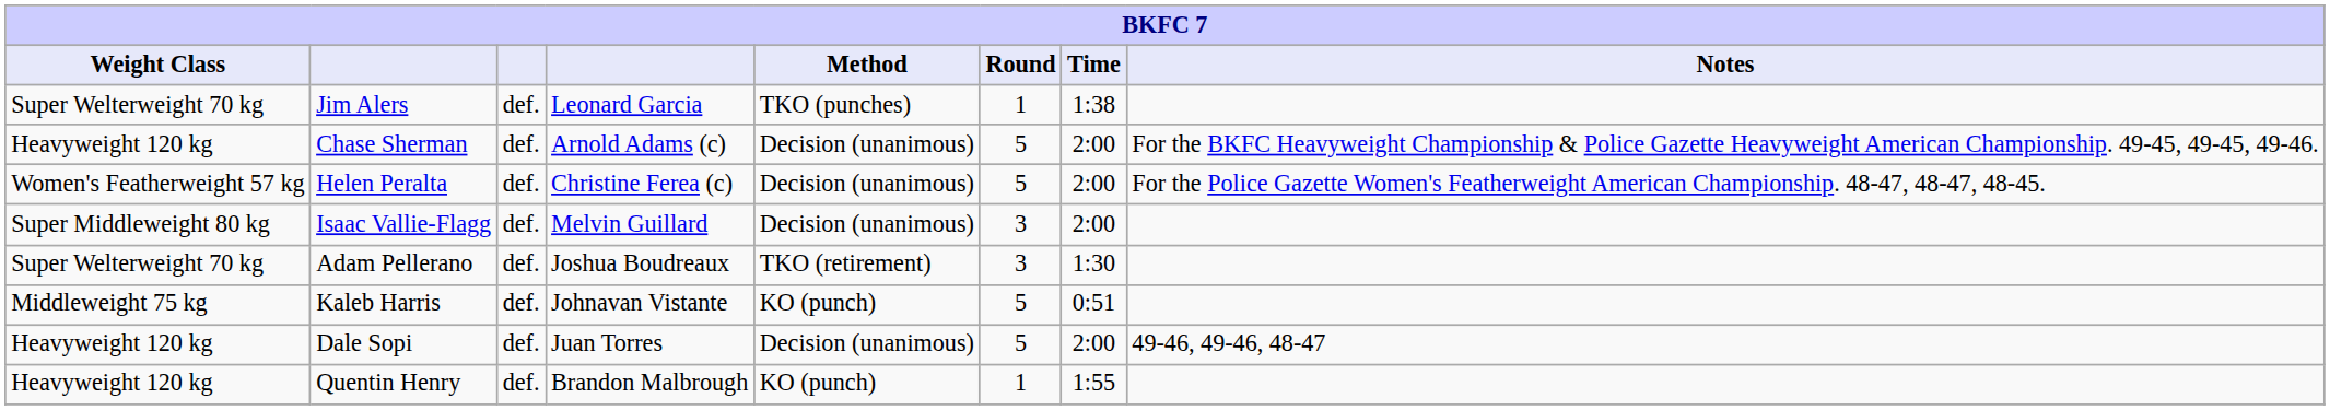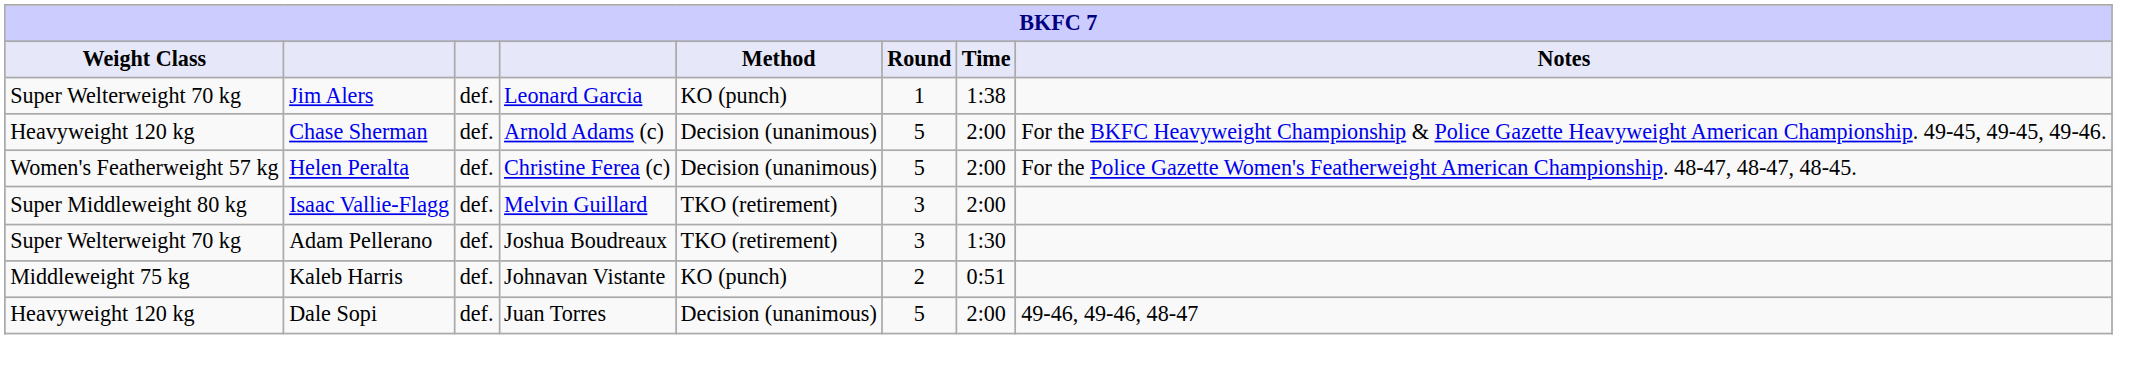Jim Alers | Method: TKO (punches) -> KO (punch)
Isaac Vallie-Flagg | Method: Decision (unanimous) -> TKO (retirement)
Kaleb Harris | Round: 5 -> 2
- row: Heavyweight 120 kg | Quentin Henry | def. | Brandon Malbrough | KO (punch) | 1 | 1:55
